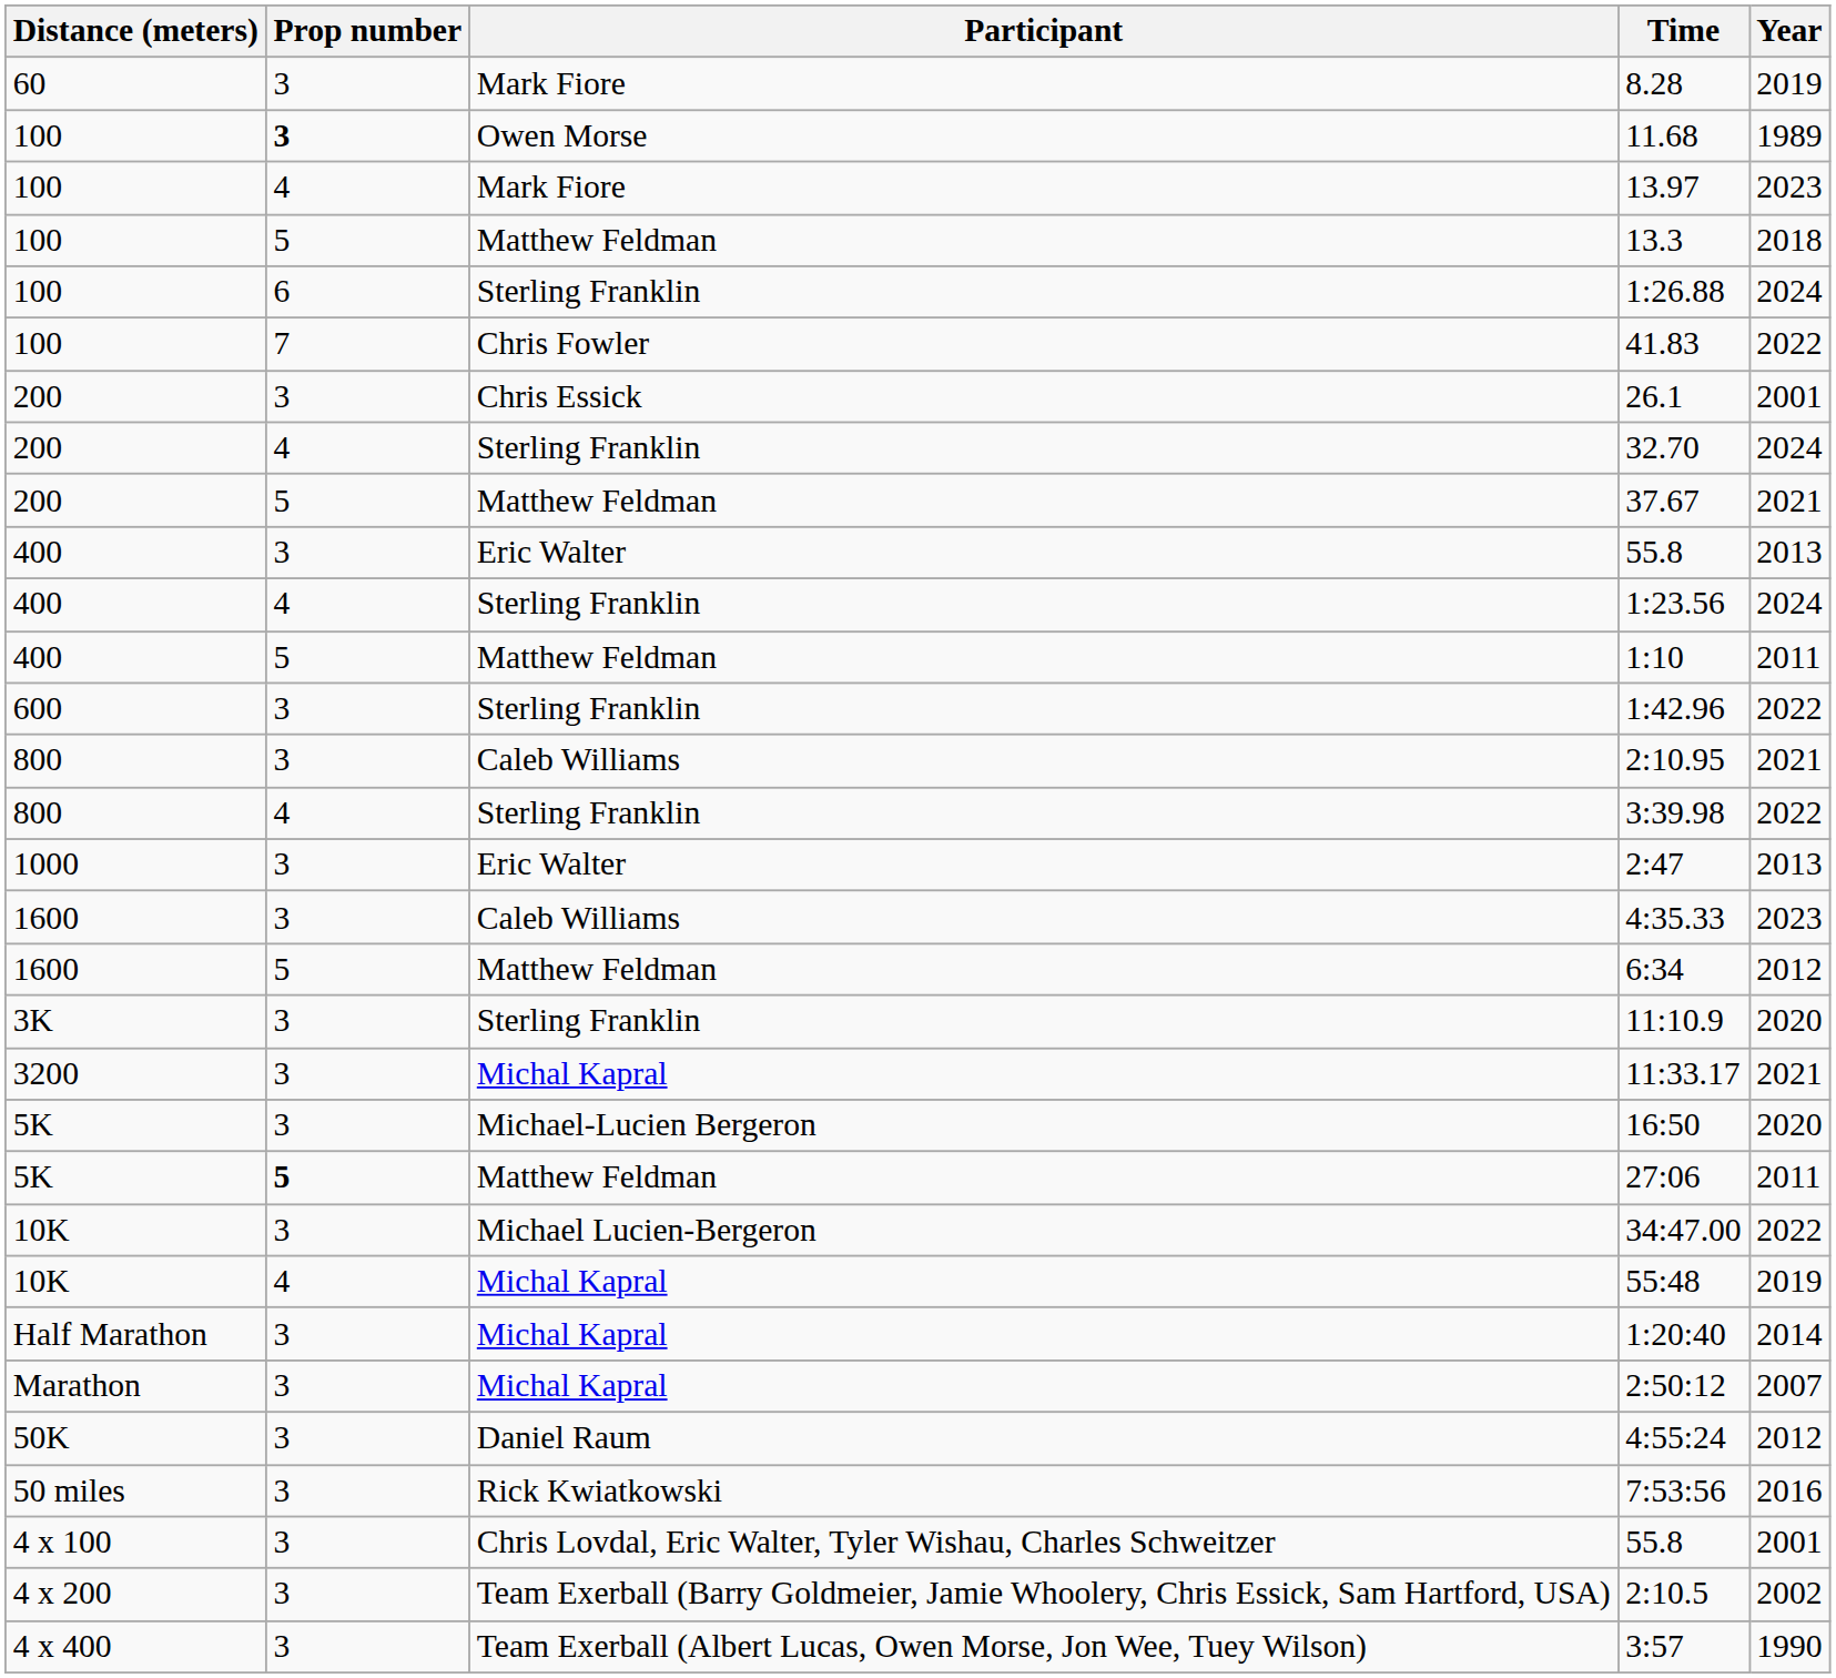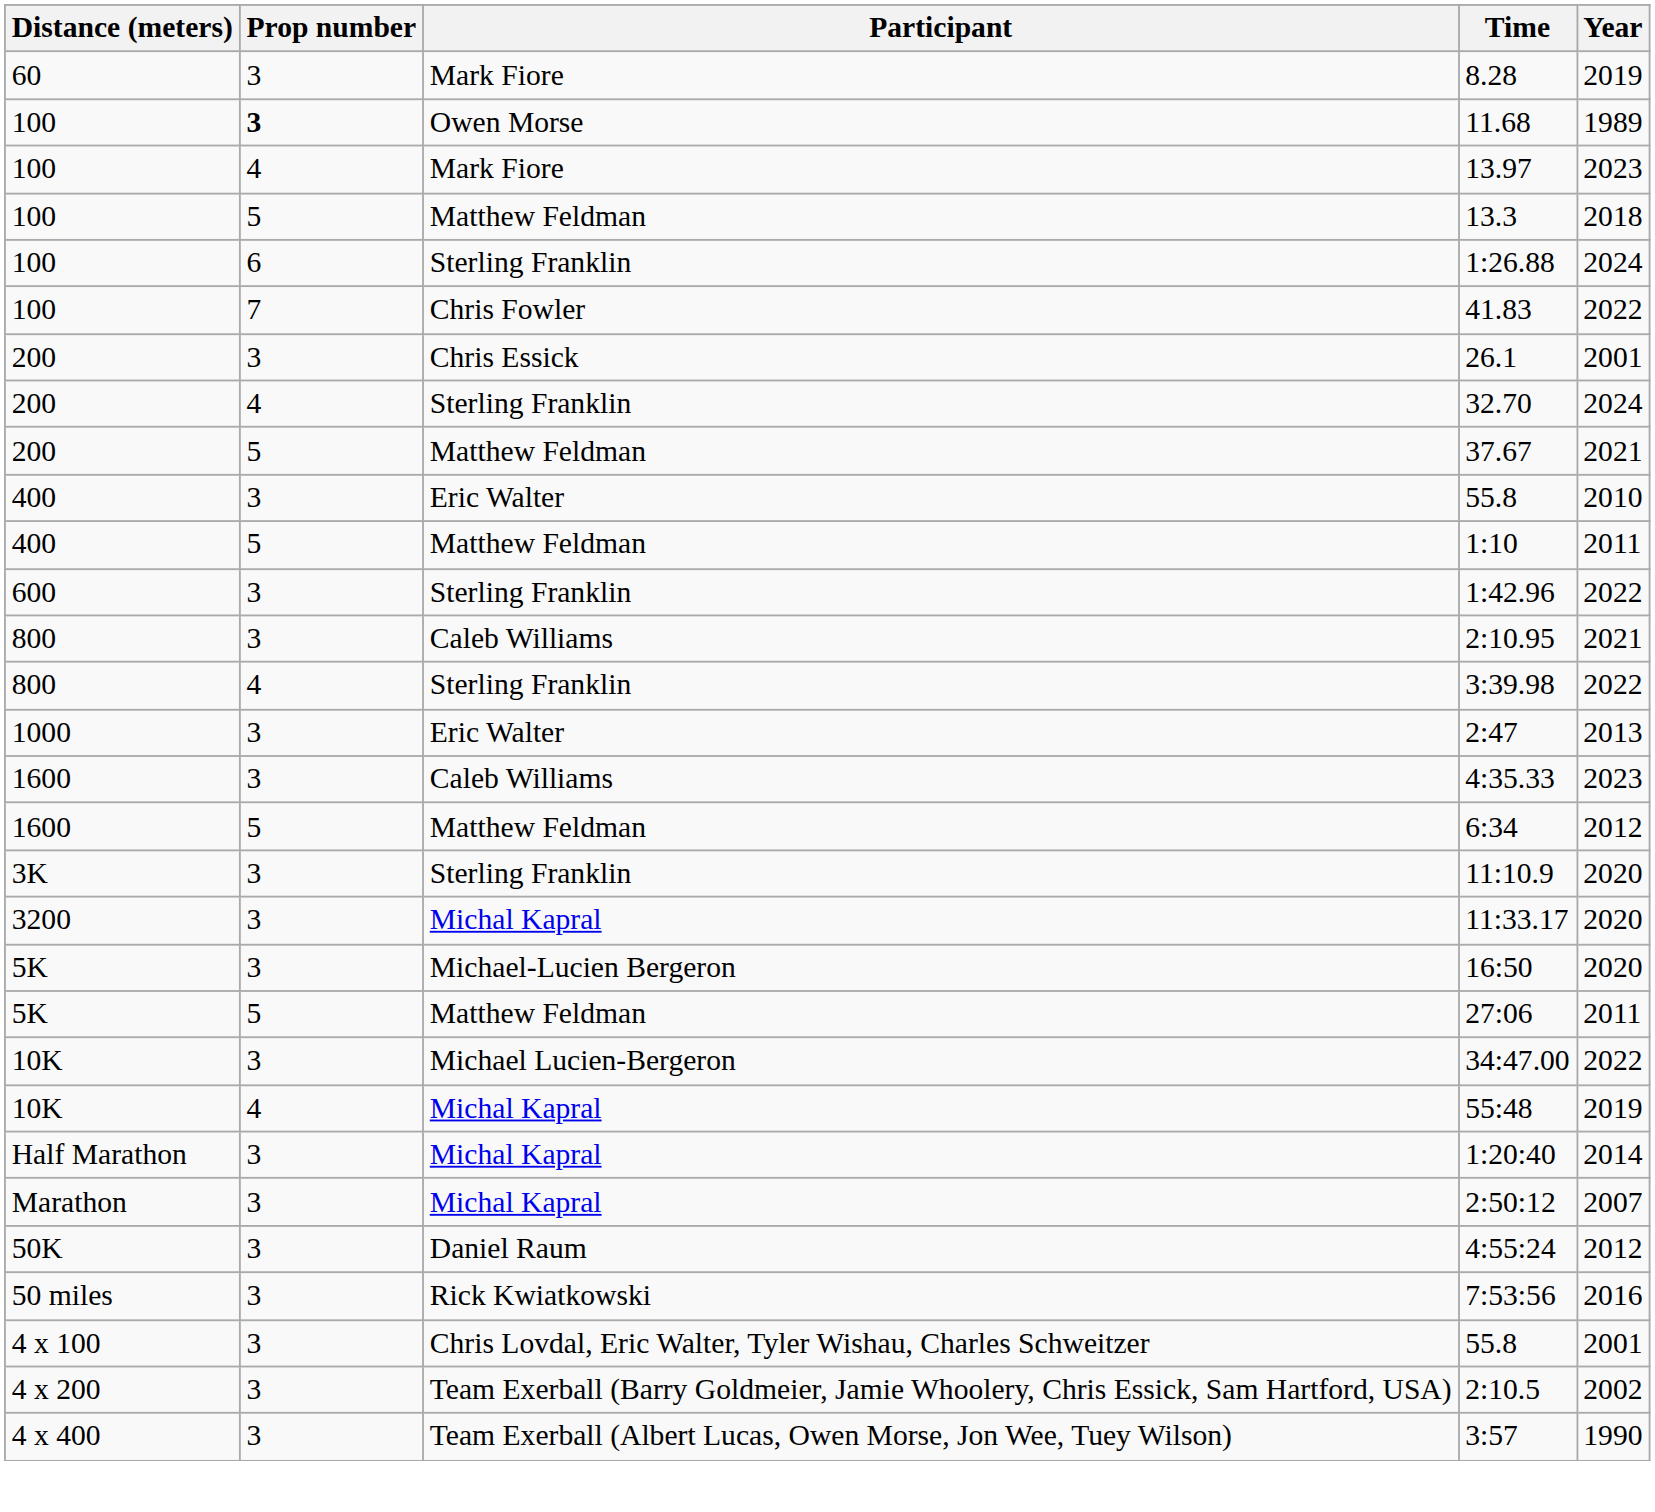400 / 55.8 | Year: 2013 -> 2010
- row: 400 | 4 | Sterling Franklin | 1:23.56 | 2024
11:33.17 | Year: 2021 -> 2020
27:06 | Prop number: bold -> normal
